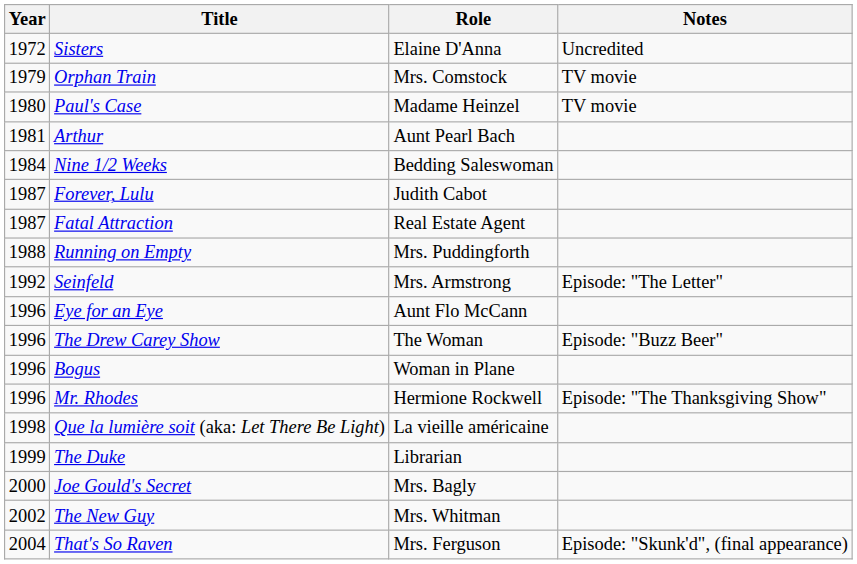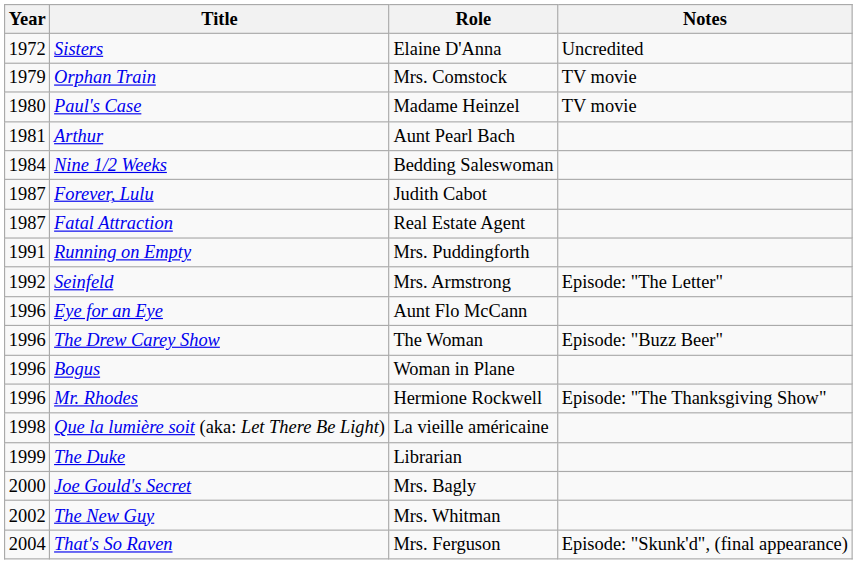Running on Empty | Year: 1988 -> 1991
